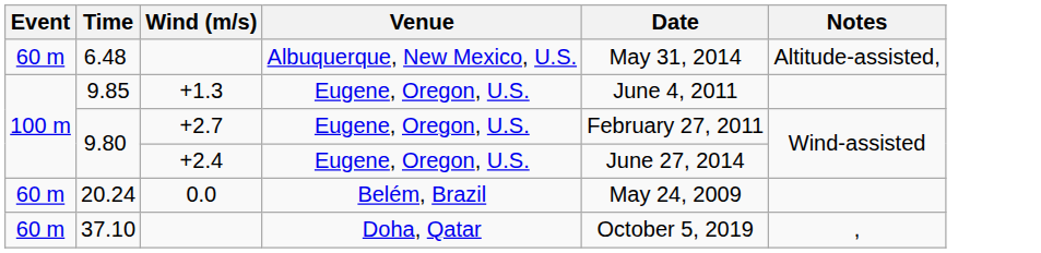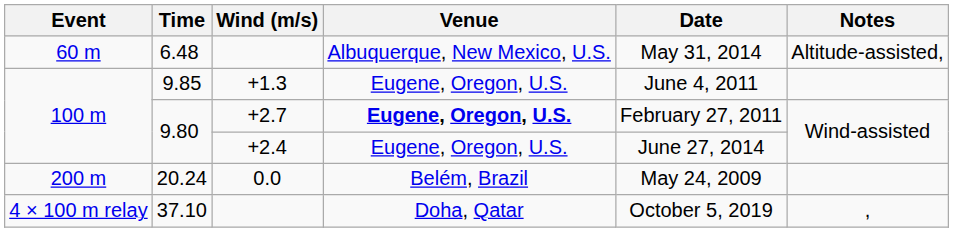9.80 / +2.7 | Venue: normal -> bold
20.24 | Event: 60 m -> 200 m
37.10 | Event: 60 m -> 4 × 100 m relay
